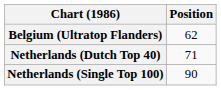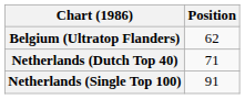Netherlands (Single Top 100) | Position: 90 -> 91
